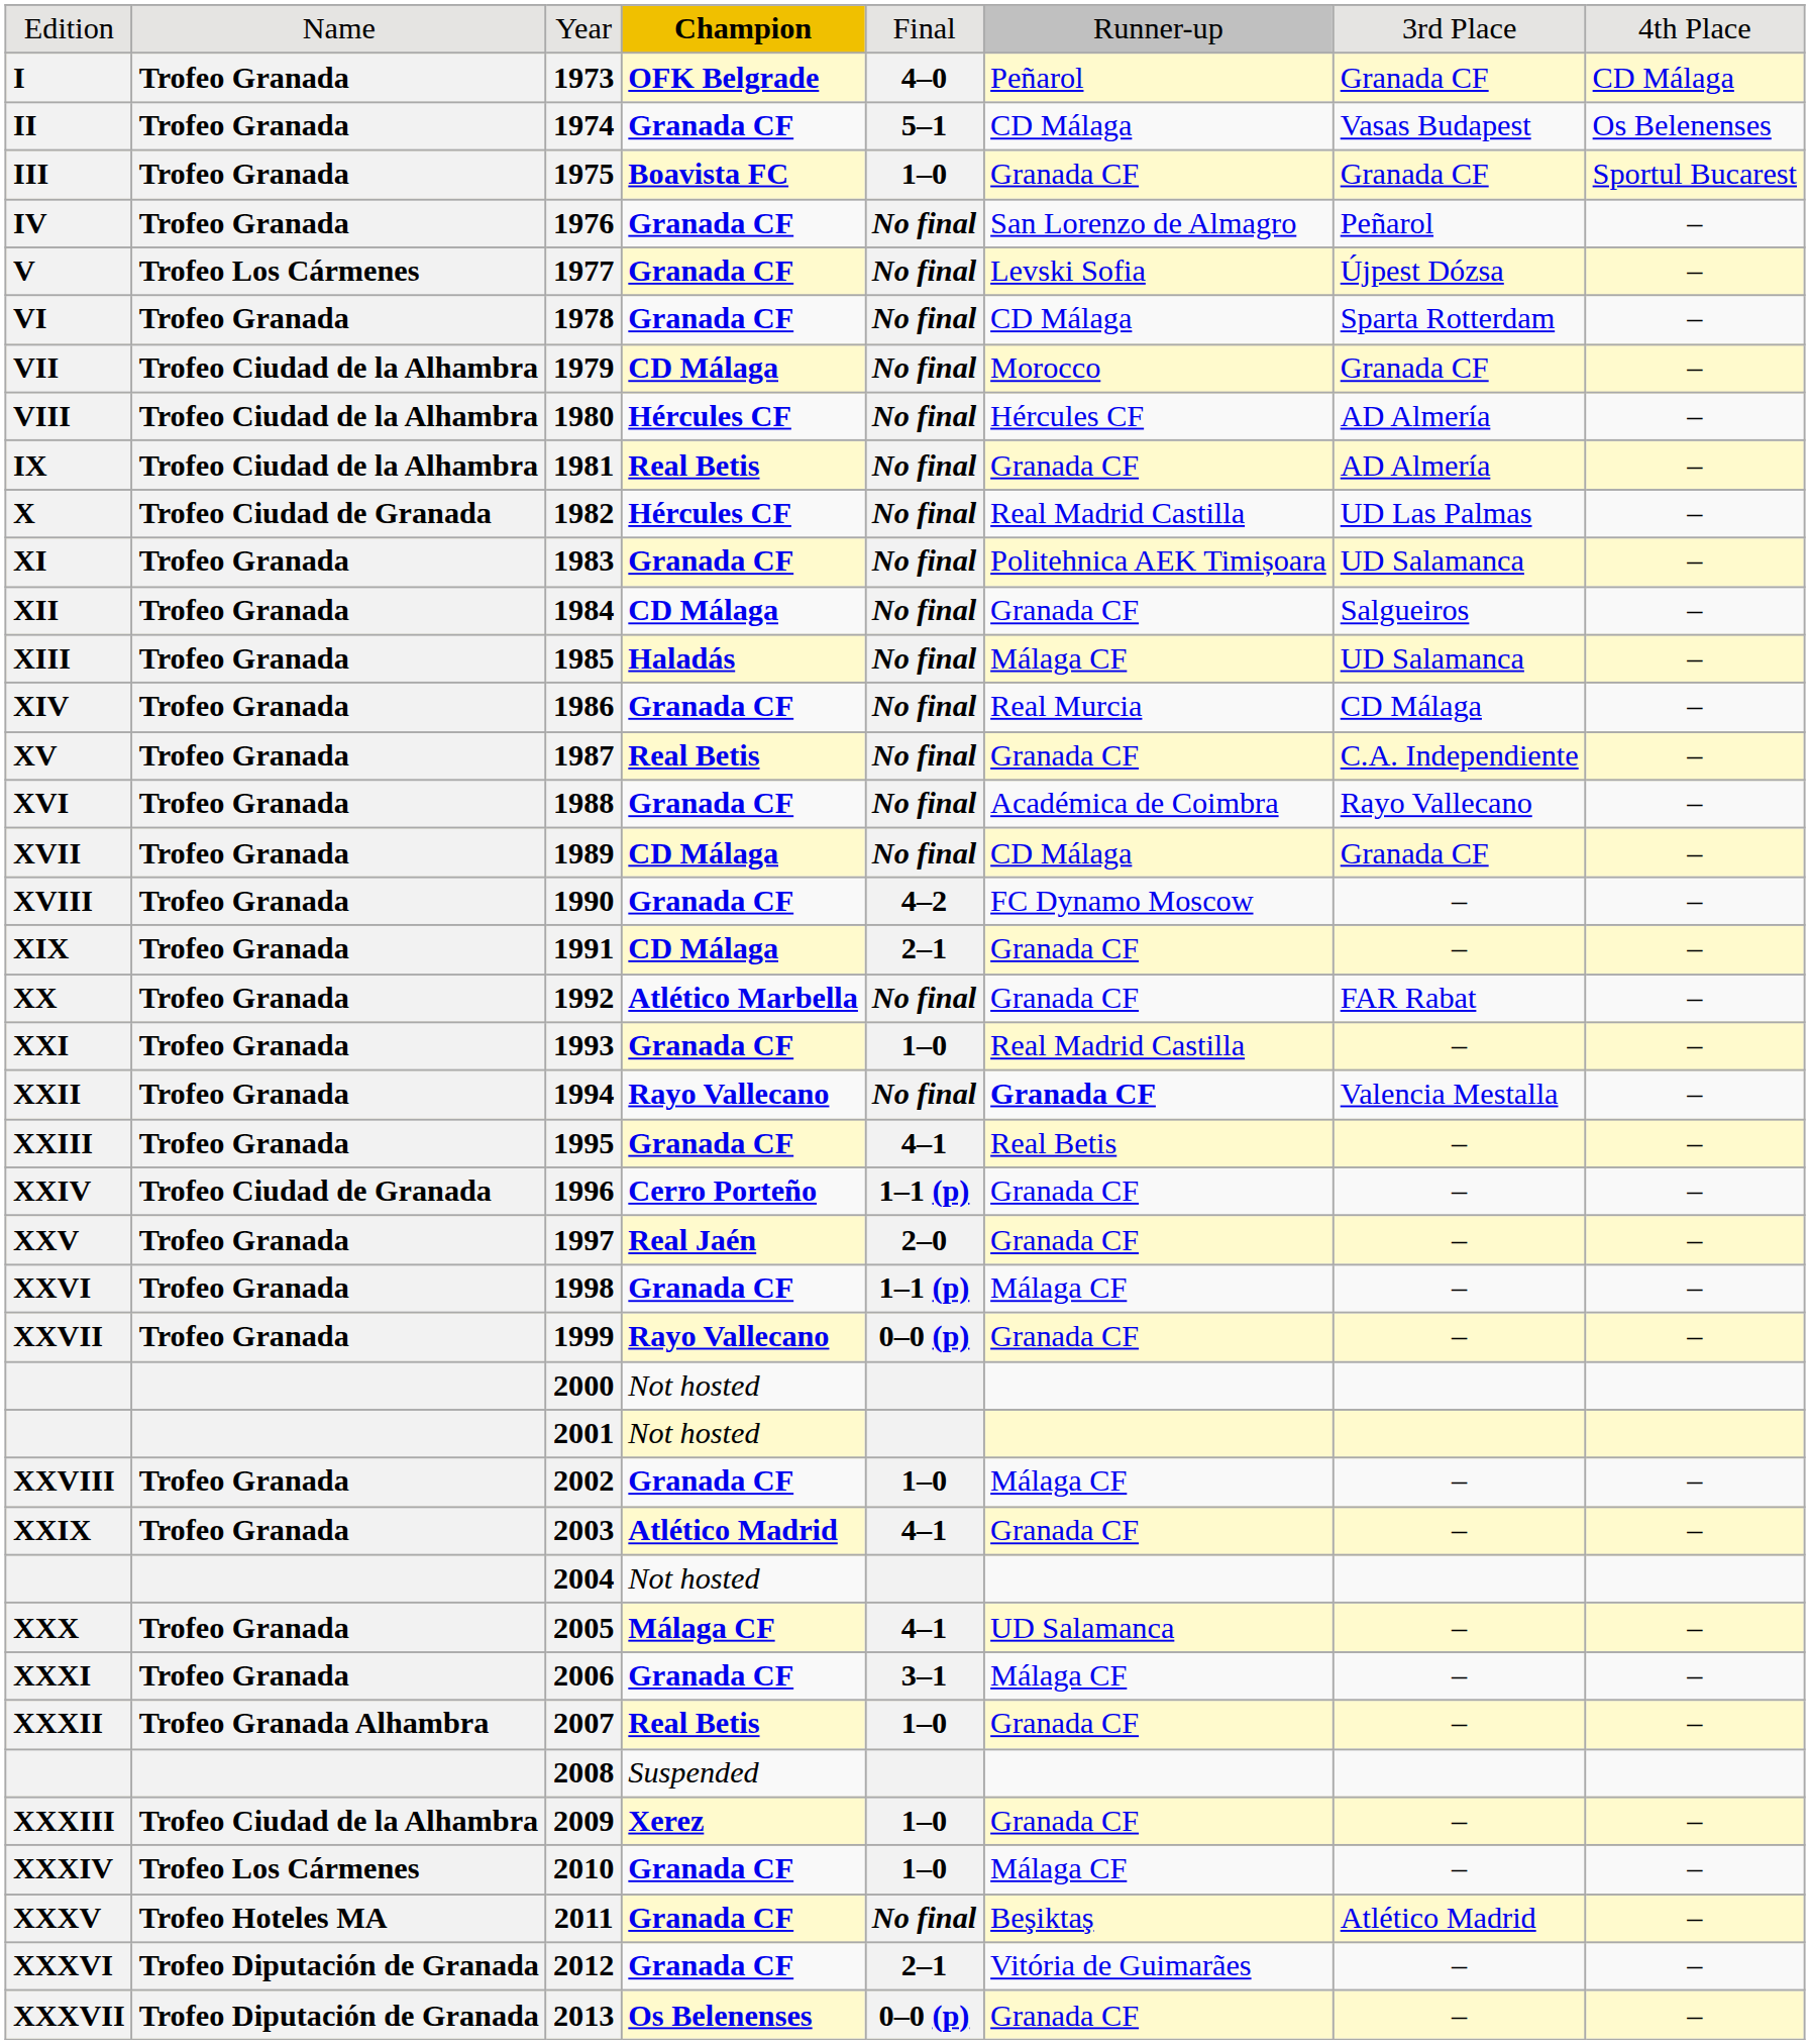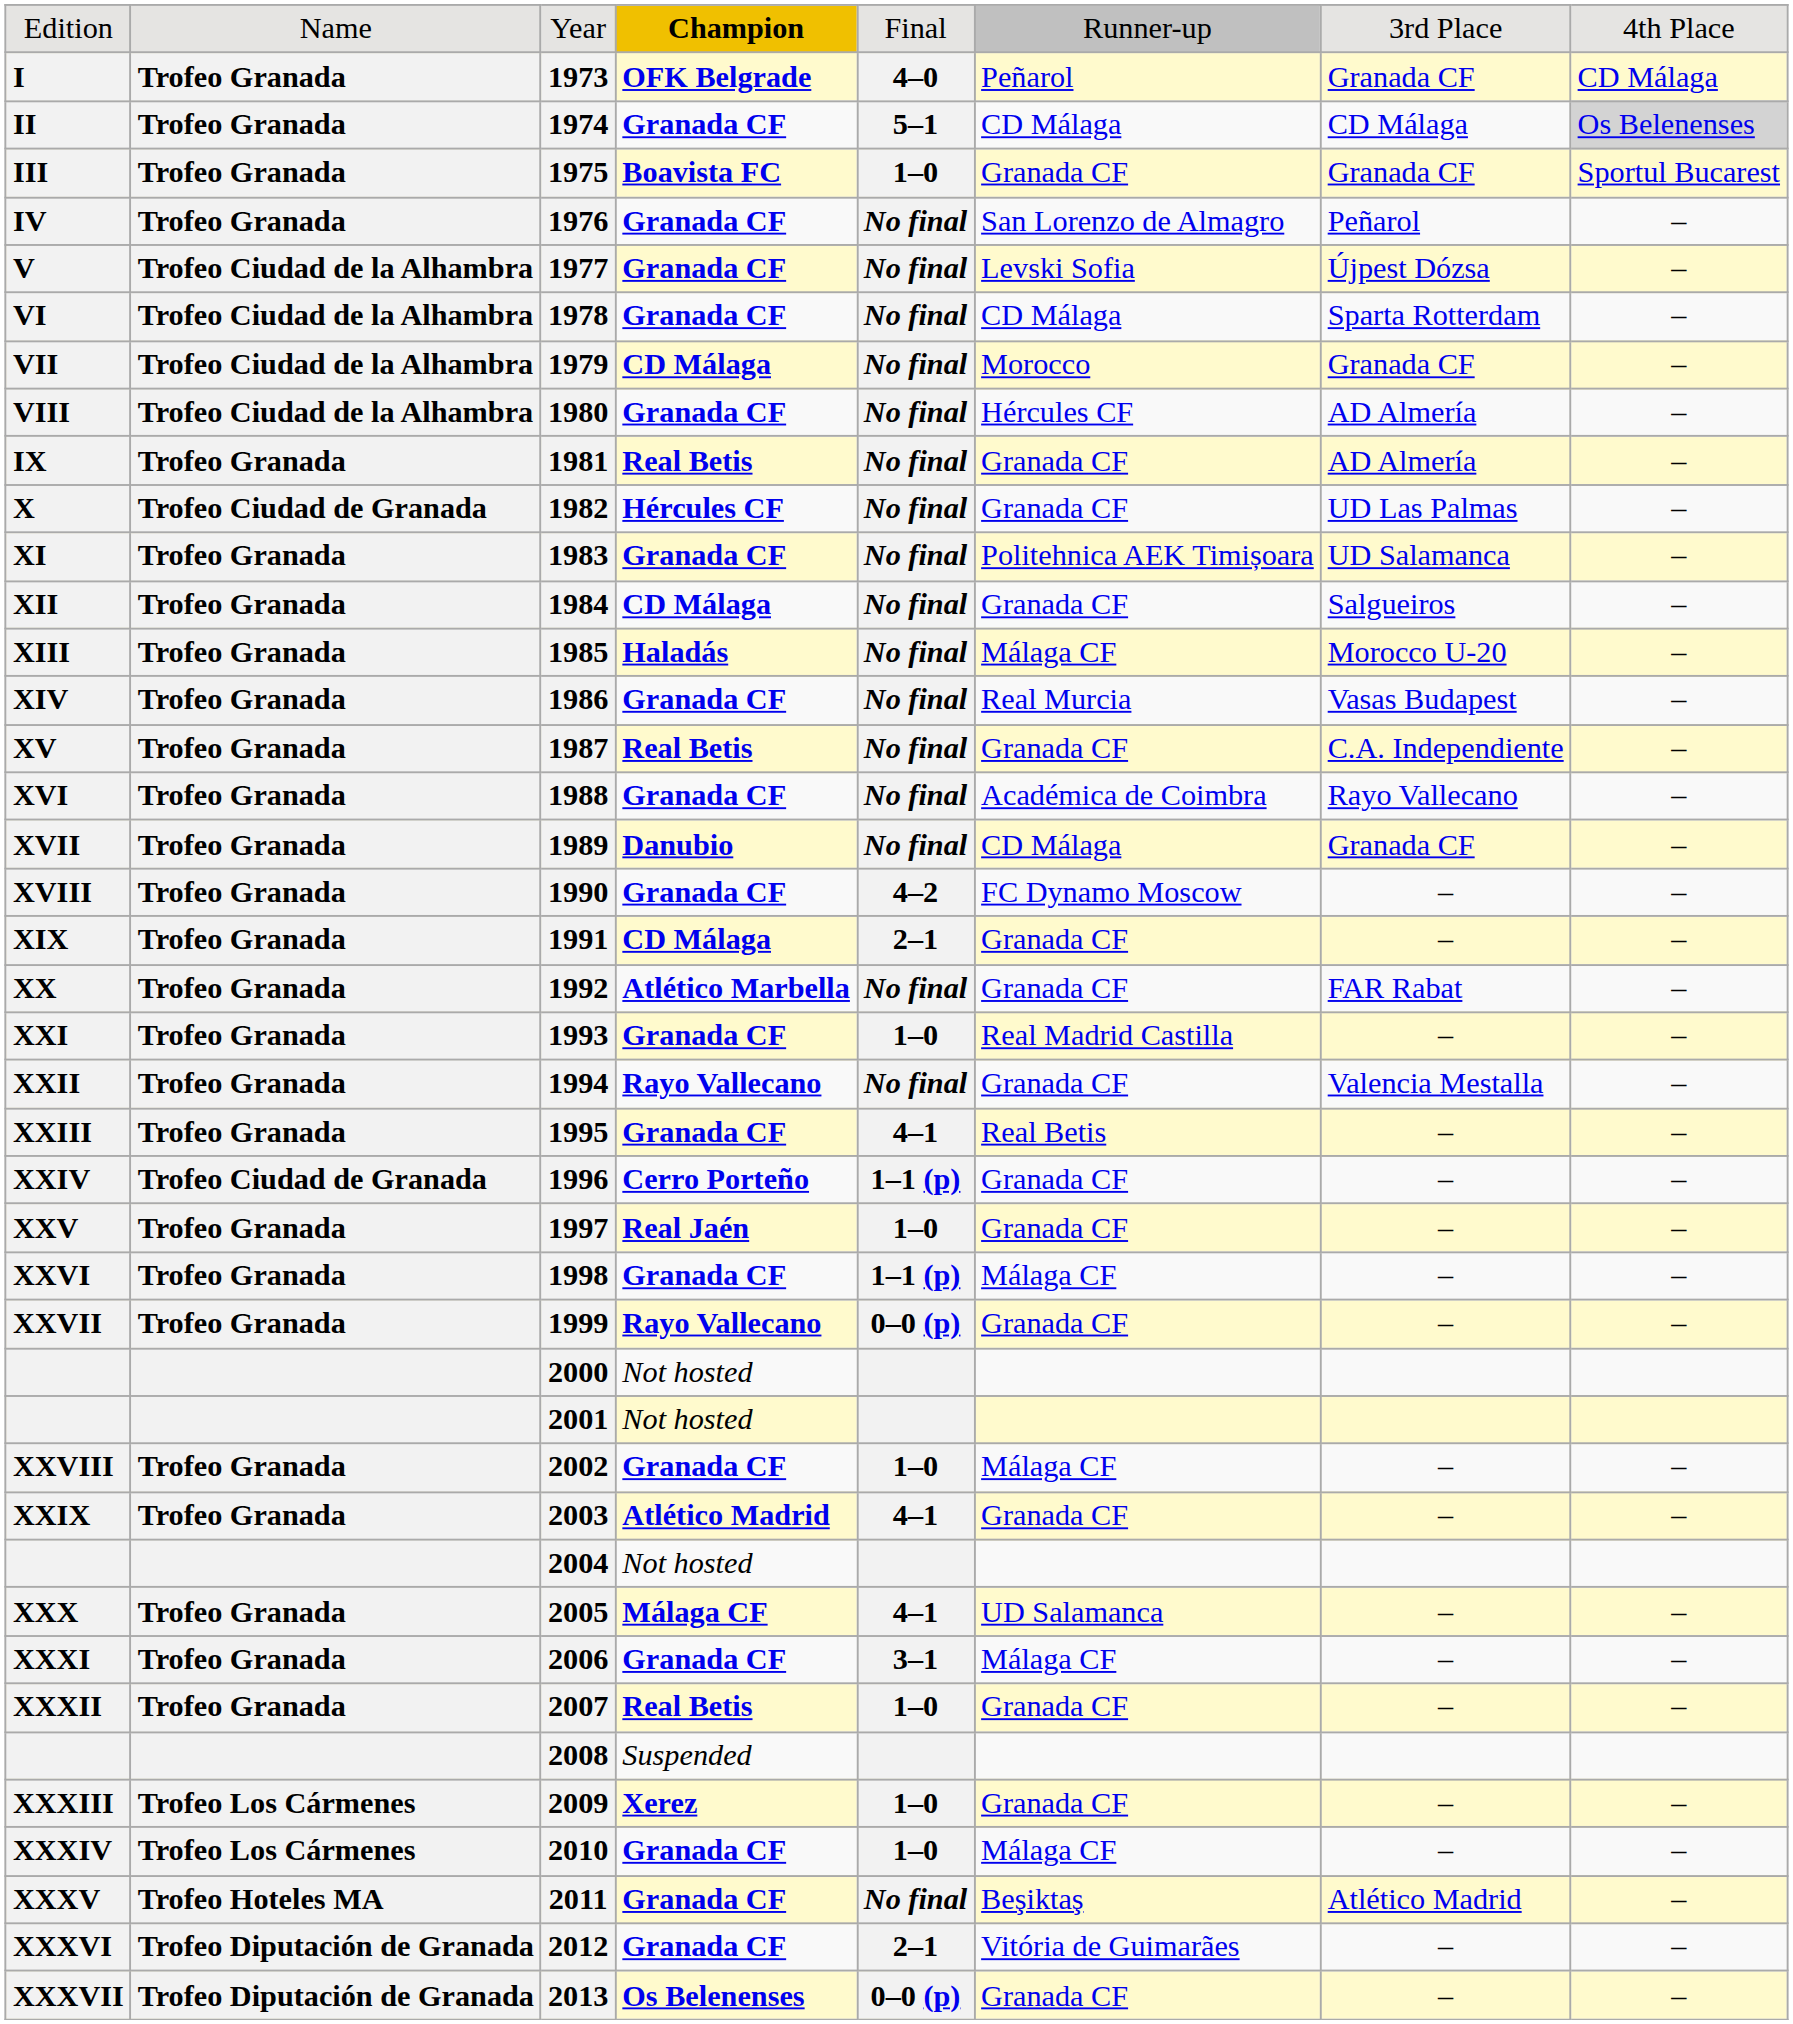II | column 7: Vasas Budapest -> CD Málaga
II | column 8: no background -> lightgrey background
V | column 2: Trofeo Los Cármenes -> Trofeo Ciudad de la Alhambra
VI | column 2: Trofeo Granada -> Trofeo Ciudad de la Alhambra
VIII | column 4: Hércules CF -> Granada CF
IX | column 2: Trofeo Ciudad de la Alhambra -> Trofeo Granada
X | column 6: Real Madrid Castilla -> Granada CF
XIII | column 7: UD Salamanca -> Morocco U-20
XIV | column 7: CD Málaga -> Vasas Budapest
XVII | column 4: CD Málaga -> Danubio
XXII | column 6: bold -> normal
XXV | column 5: 2–0 -> 1–0
XXXII | column 2: Trofeo Granada Alhambra -> Trofeo Granada
XXXIII | column 2: Trofeo Ciudad de la Alhambra -> Trofeo Los Cármenes
